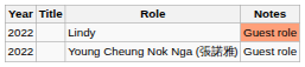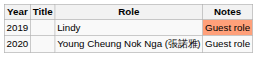Lindy | Year: 2022 -> 2019
Young Cheung Nok Nga (張諾雅) | Year: 2022 -> 2020
